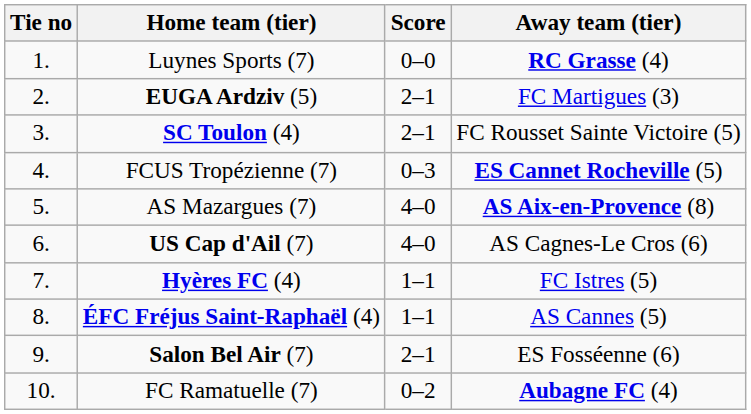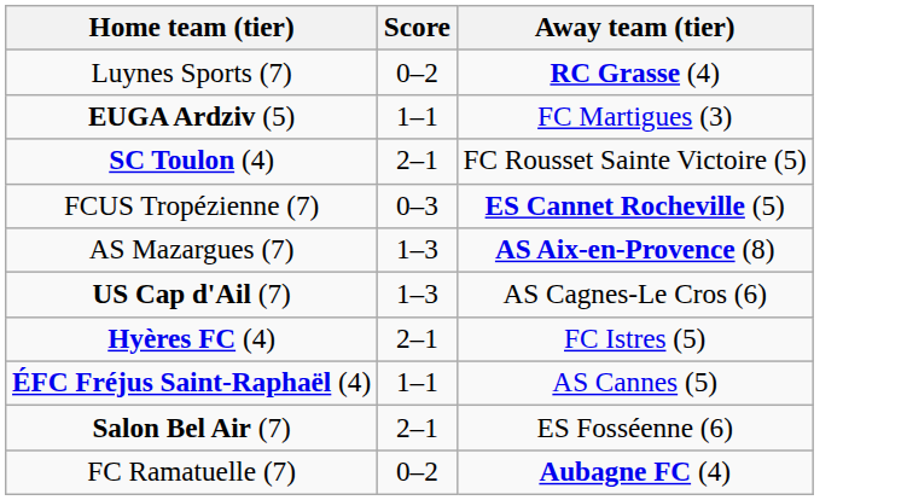- column: Tie no | 1. | 2. | 3. | 4. | 5. | 6. | 7. | 8. | 9. | 10.
Luynes Sports (7) | Score: 0–0 -> 0–2
EUGA Ardziv (5) | Score: 2–1 -> 1–1
AS Mazargues (7) | Score: 4–0 -> 1–3
US Cap d'Ail (7) | Score: 4–0 -> 1–3
Hyères FC (4) | Score: 1–1 -> 2–1
